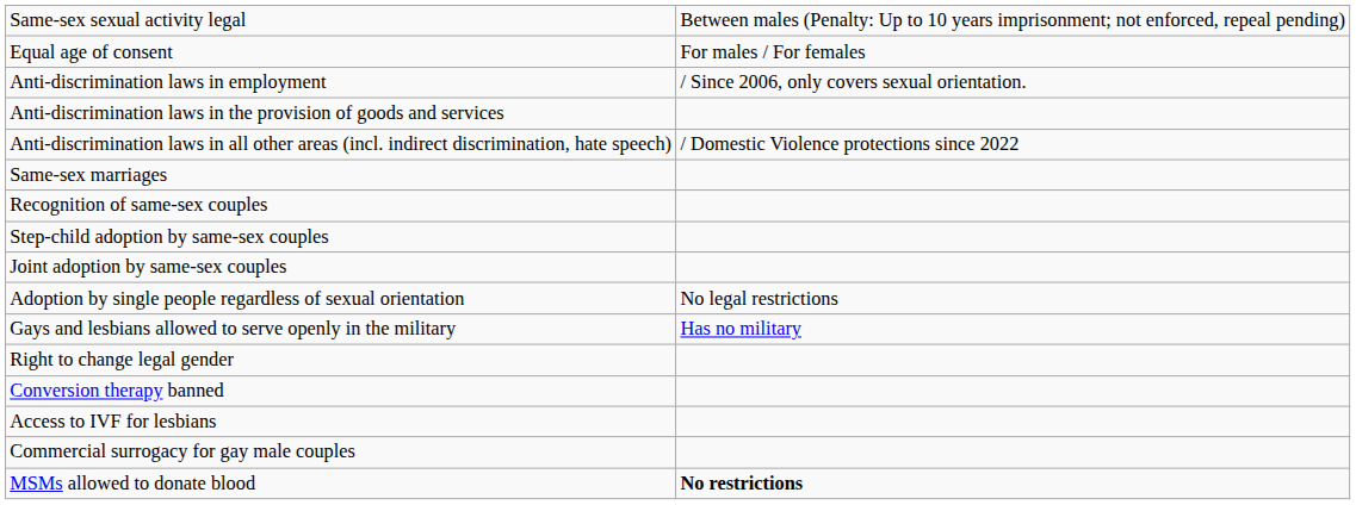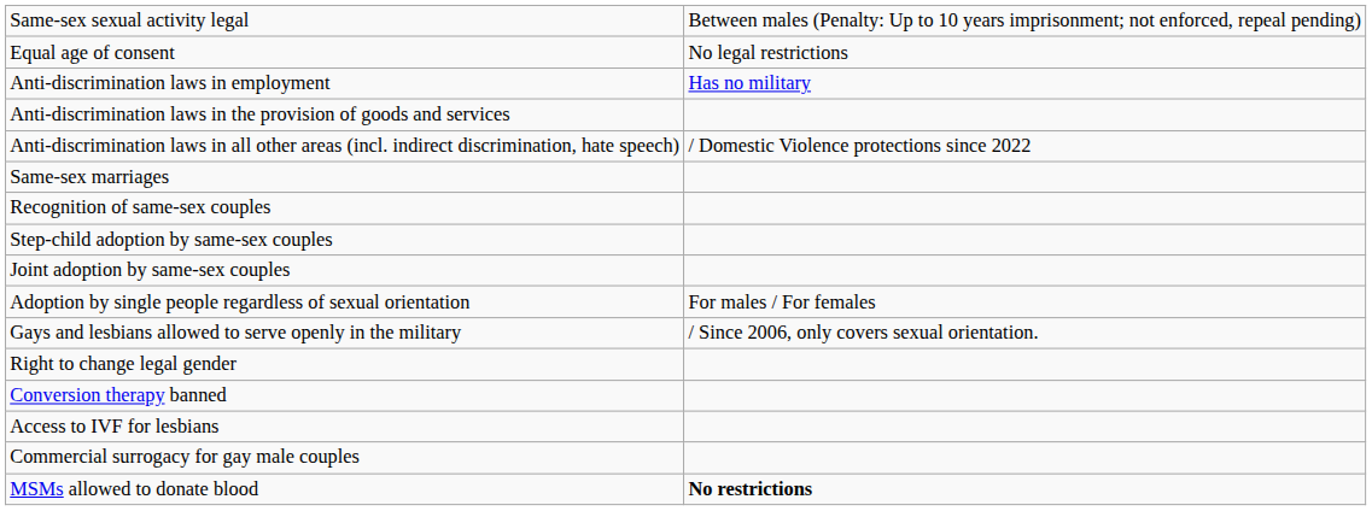Equal age of consent | column 2: For males / For females -> No legal restrictions
Anti-discrimination laws in employment | column 2: / Since 2006, only covers sexual orientation. -> Has no military
Adoption by single people regardless of sexual orientation | column 2: No legal restrictions -> For males / For females
Gays and lesbians allowed to serve openly in the military | column 2: Has no military -> / Since 2006, only covers sexual orientation.
